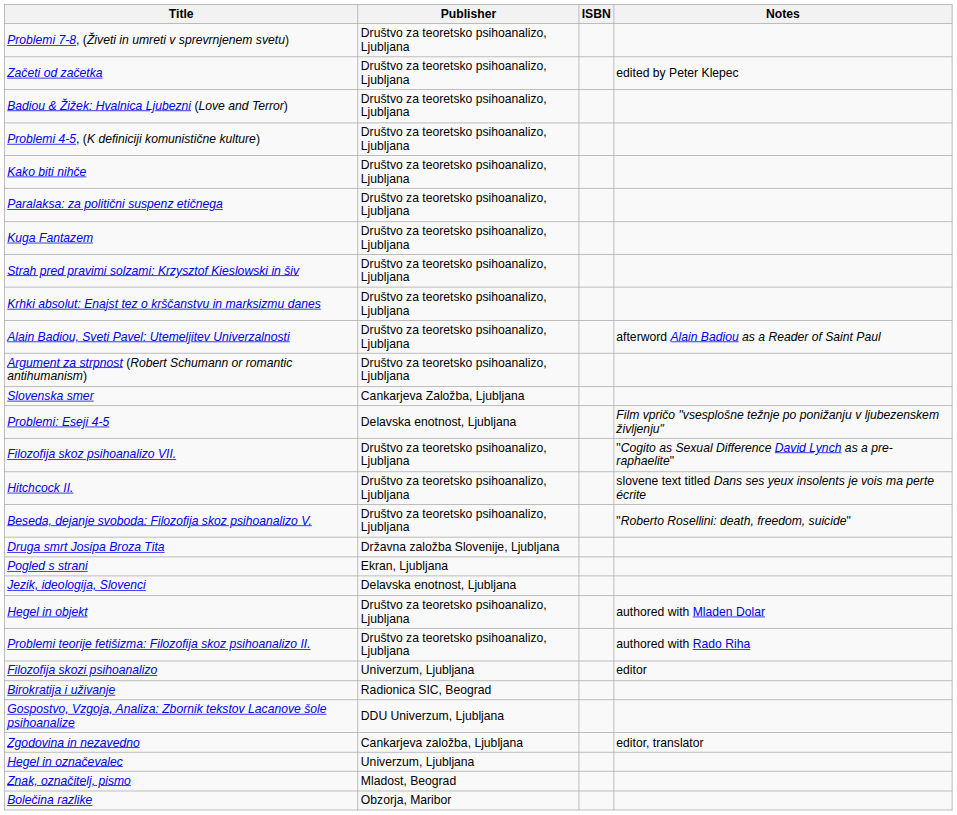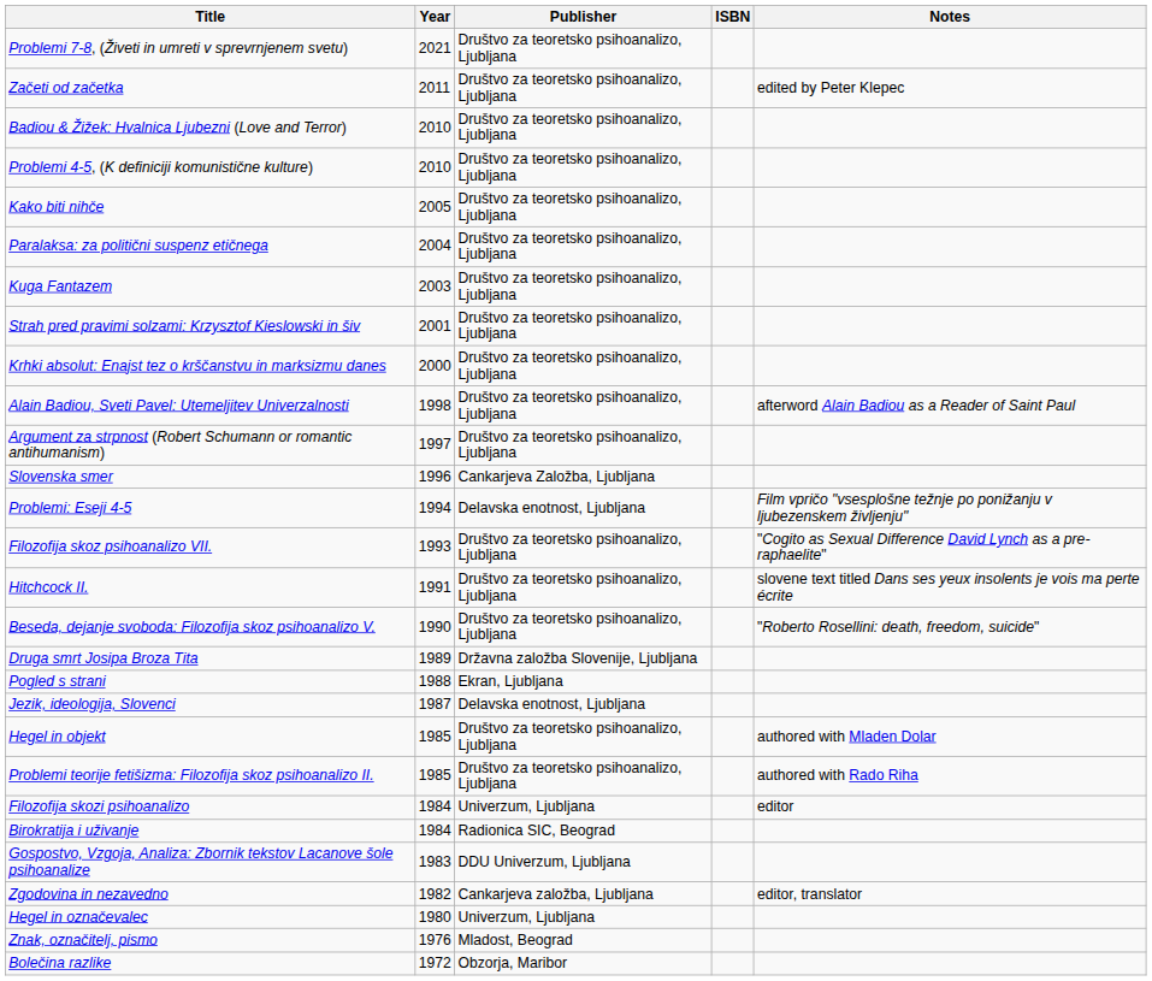+ column: Year | 2021 | 2011 | 2010 | 2010 | 2005 | 2004 | 2003 | 2001 | 2000 | 1998 | 1997 | 1996 | 1994 | 1993 | 1991 | 1990 | 1989 | 1988 | 1987 | 1985 | 1985 | 1984 | 1984 | 1983 | 1982 | 1980 | 1976 | 1972
